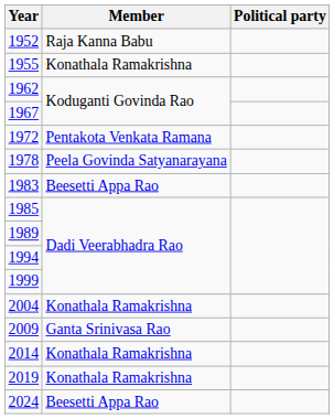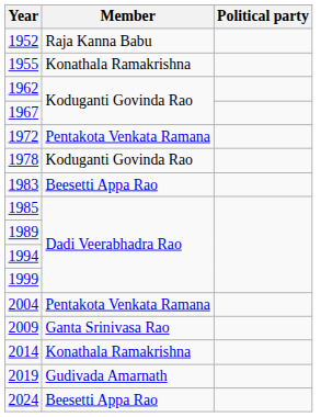1978 | Member: Peela Govinda Satyanarayana -> Koduganti Govinda Rao
2004 | Member: Konathala Ramakrishna -> Pentakota Venkata Ramana
2019 | Member: Konathala Ramakrishna -> Gudivada Amarnath
